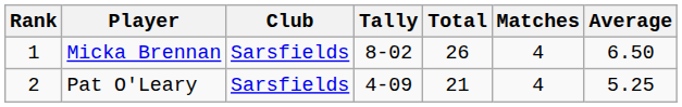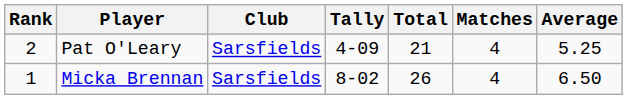rows swapped: Micka Brennan <-> Pat O'Leary
